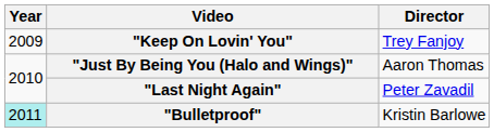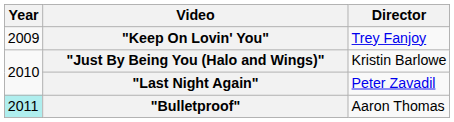"Just By Being You (Halo and Wings)" | Director: Aaron Thomas -> Kristin Barlowe
"Bulletproof" | Director: Kristin Barlowe -> Aaron Thomas
